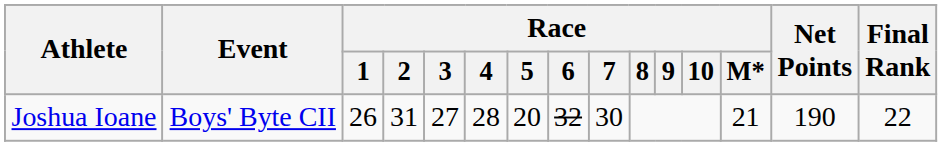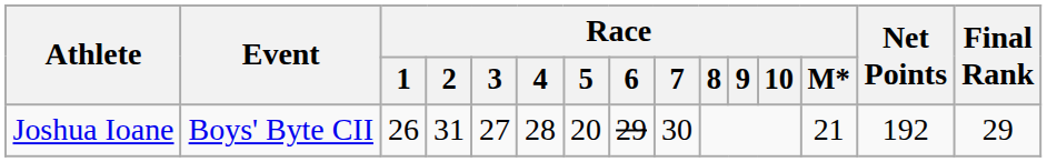Joshua Ioane | Race / 6: 32 -> 29
Joshua Ioane | Net Points: 190 -> 192
Joshua Ioane | Final Rank: 22 -> 29
